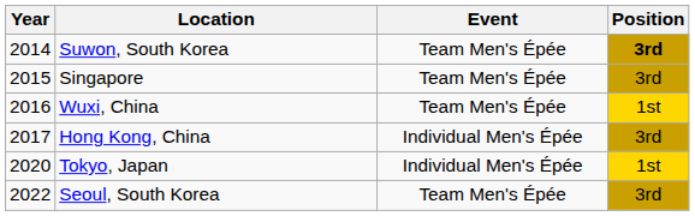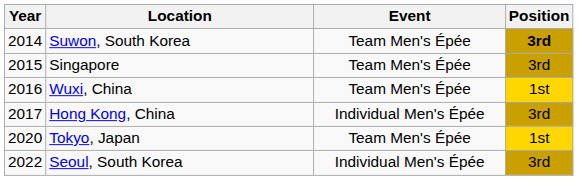Tokyo, Japan | Event: Individual Men's Épée -> Team Men's Épée
Seoul, South Korea | Event: Team Men's Épée -> Individual Men's Épée
